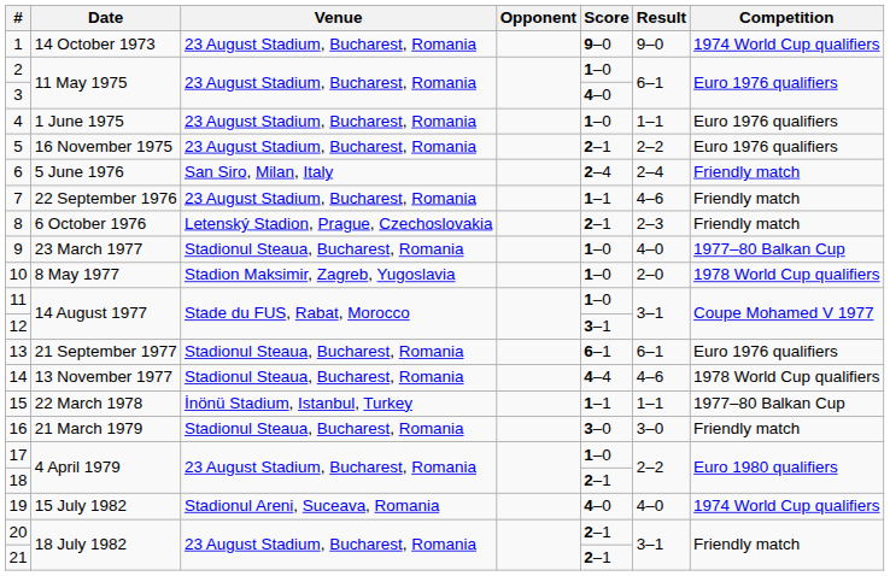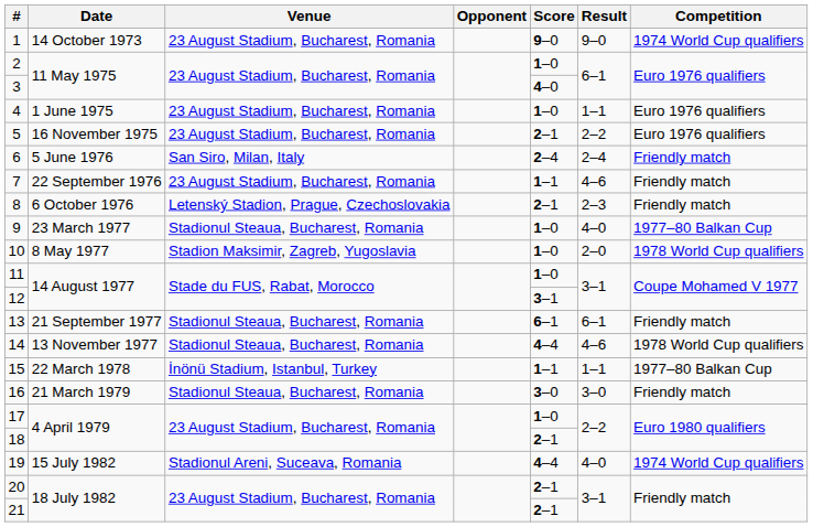13 | Competition: Euro 1976 qualifiers -> Friendly match
19 | Score: 4–0 -> 4–4
